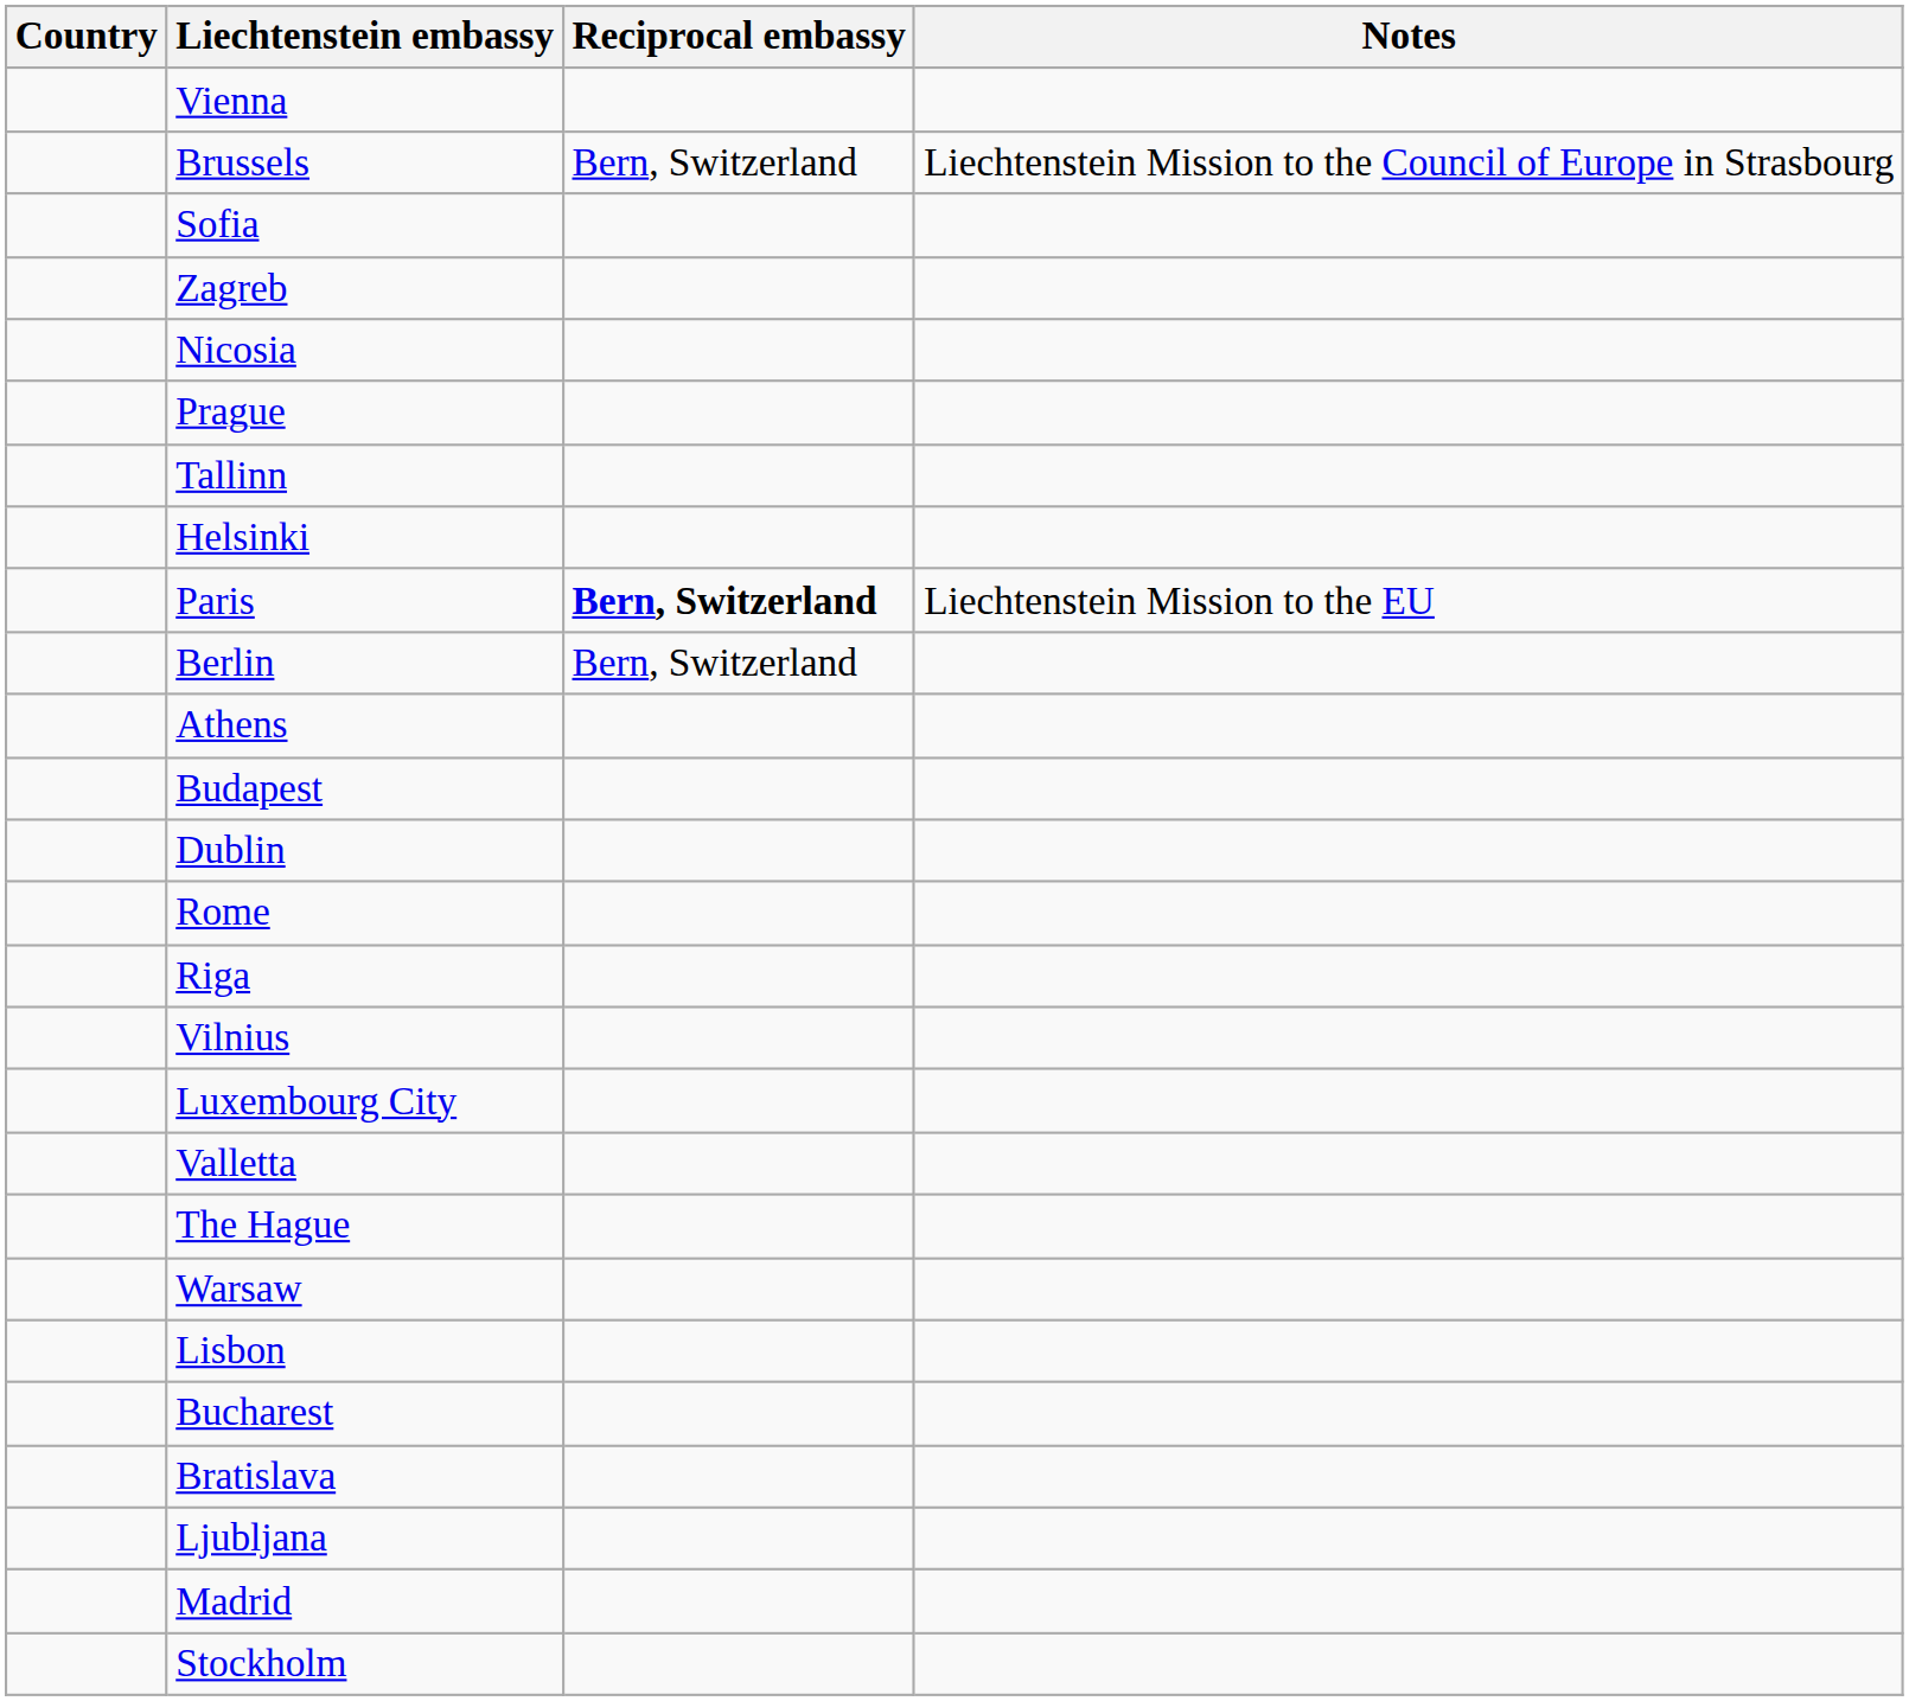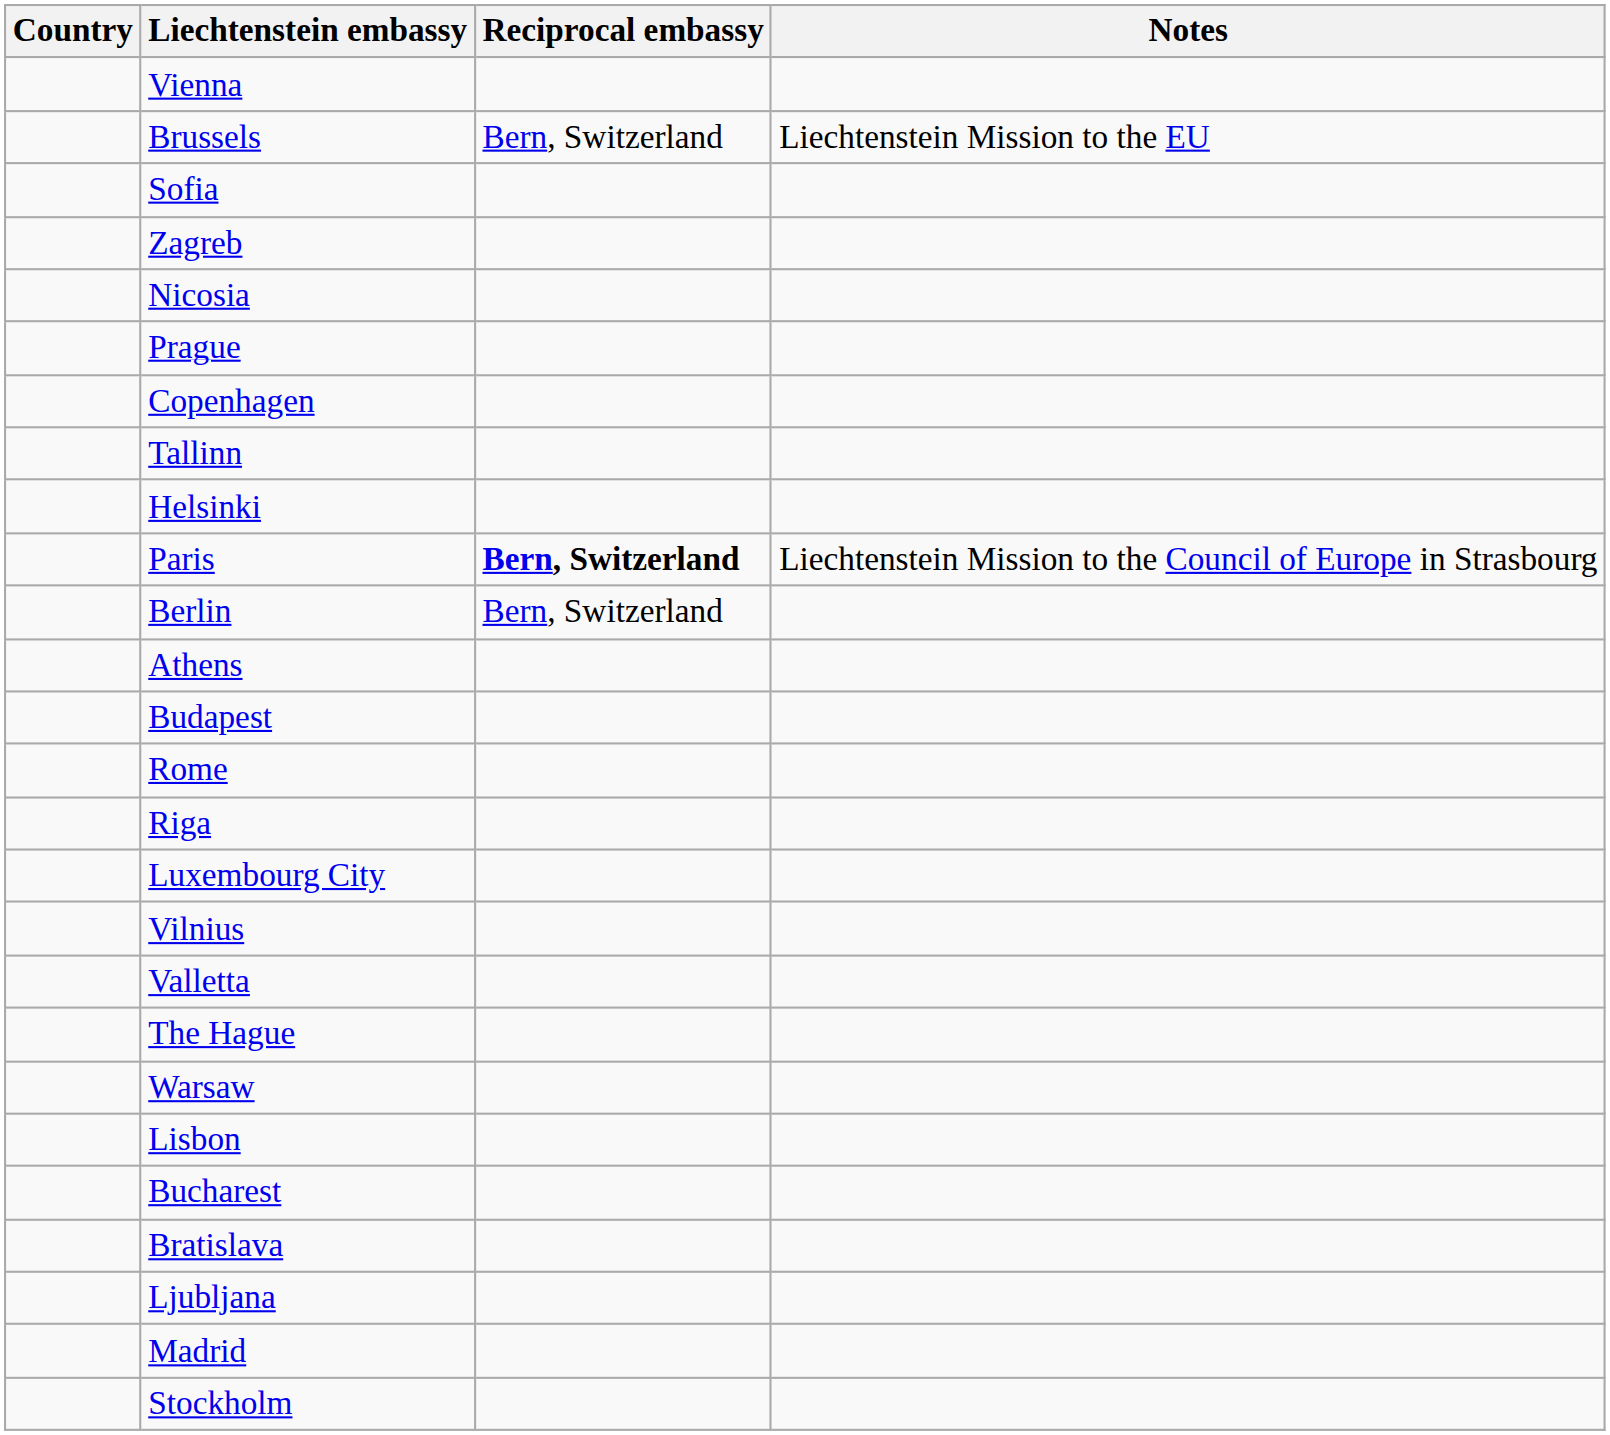Brussels | Notes: Liechtenstein Mission to the Council of Europe in Strasbourg -> Liechtenstein Mission to the EU
+ row: Copenhagen
Paris | Notes: Liechtenstein Mission to the EU -> Liechtenstein Mission to the Council of Europe in Strasbourg
- row: Dublin
rows swapped: Vilnius <-> Luxembourg City
